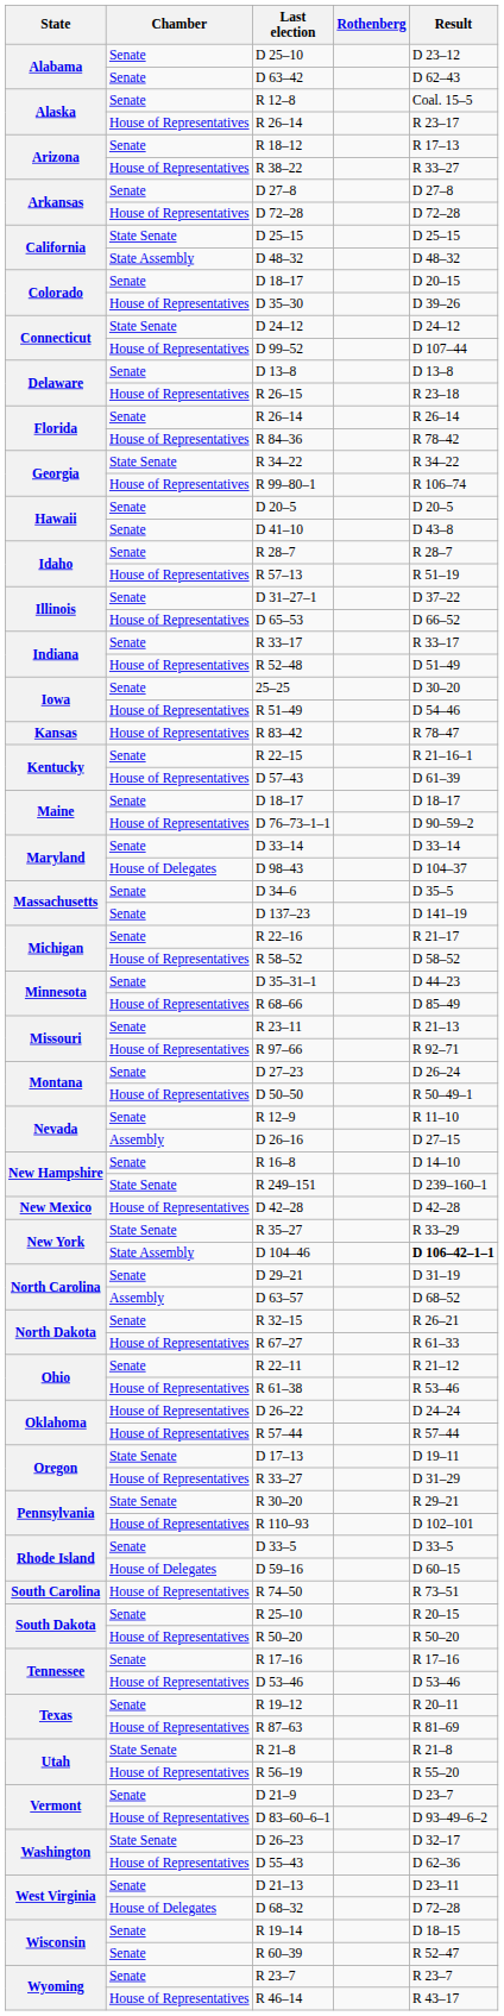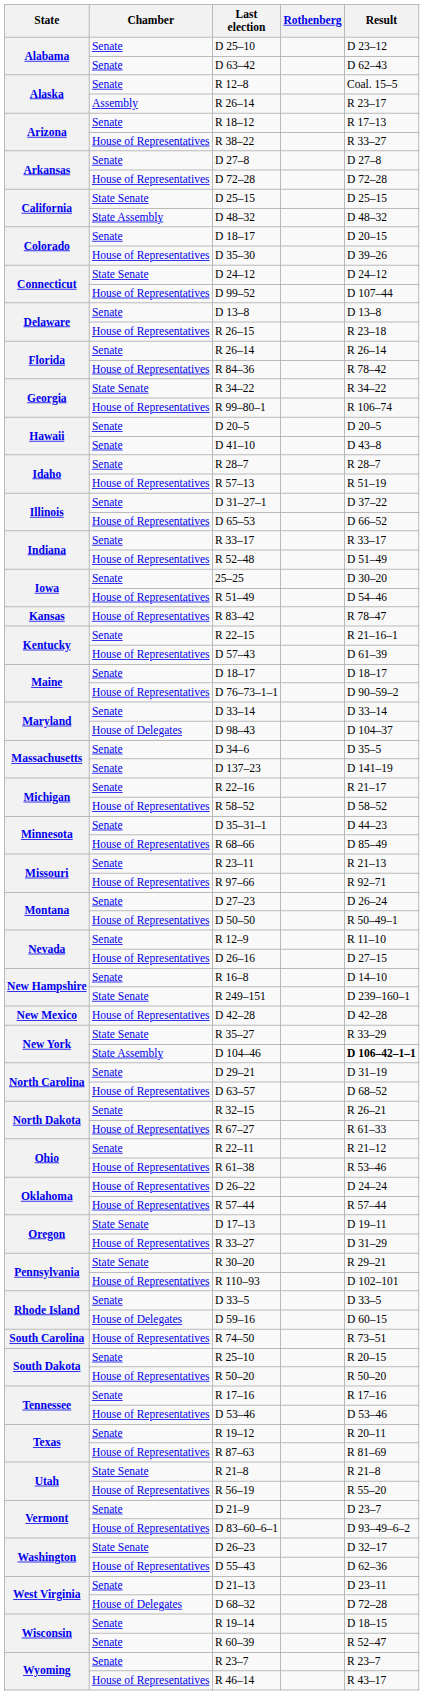Alaska / R 26–14 | Chamber: House of Representatives -> Assembly
D 26–16 | Chamber: Assembly -> House of Representatives
D 63–57 | Chamber: Assembly -> House of Representatives
